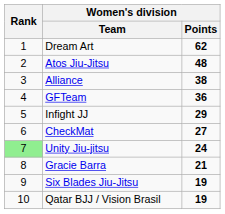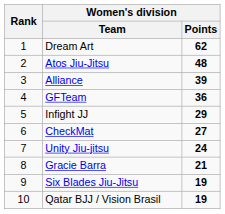Alliance | Women's division / Points: 38 -> 39
Unity Jiu-jitsu | Rank: lightgreen background -> no background
